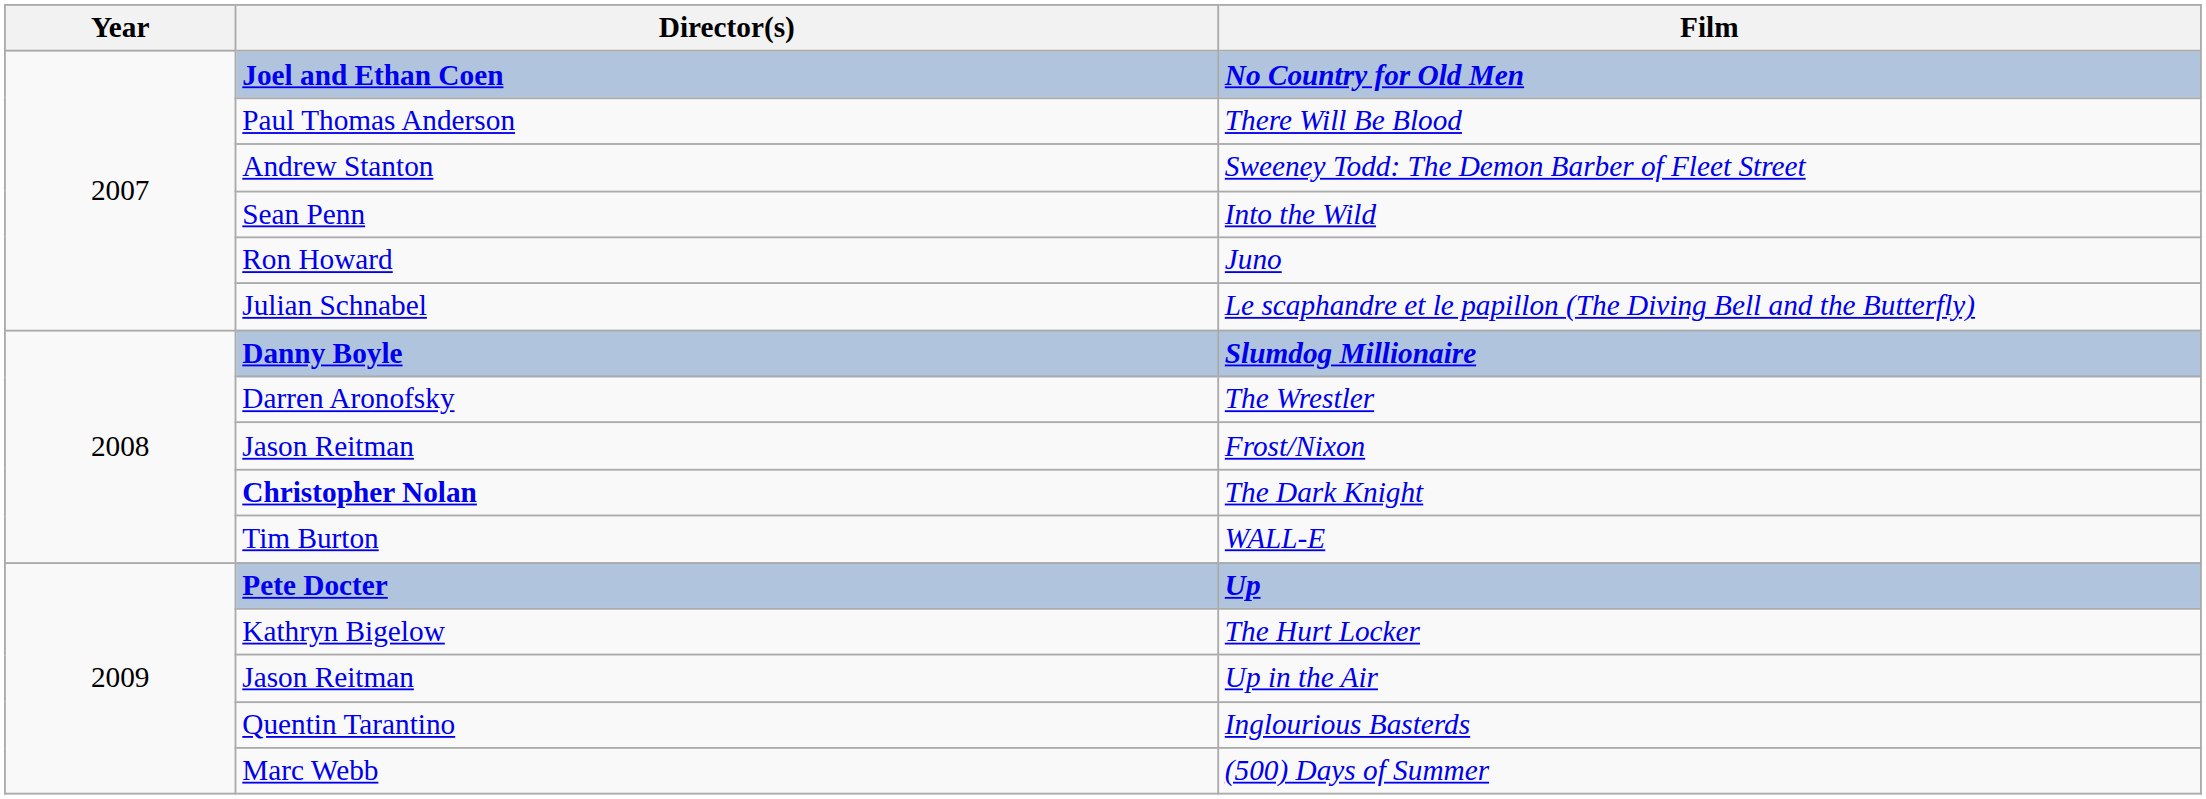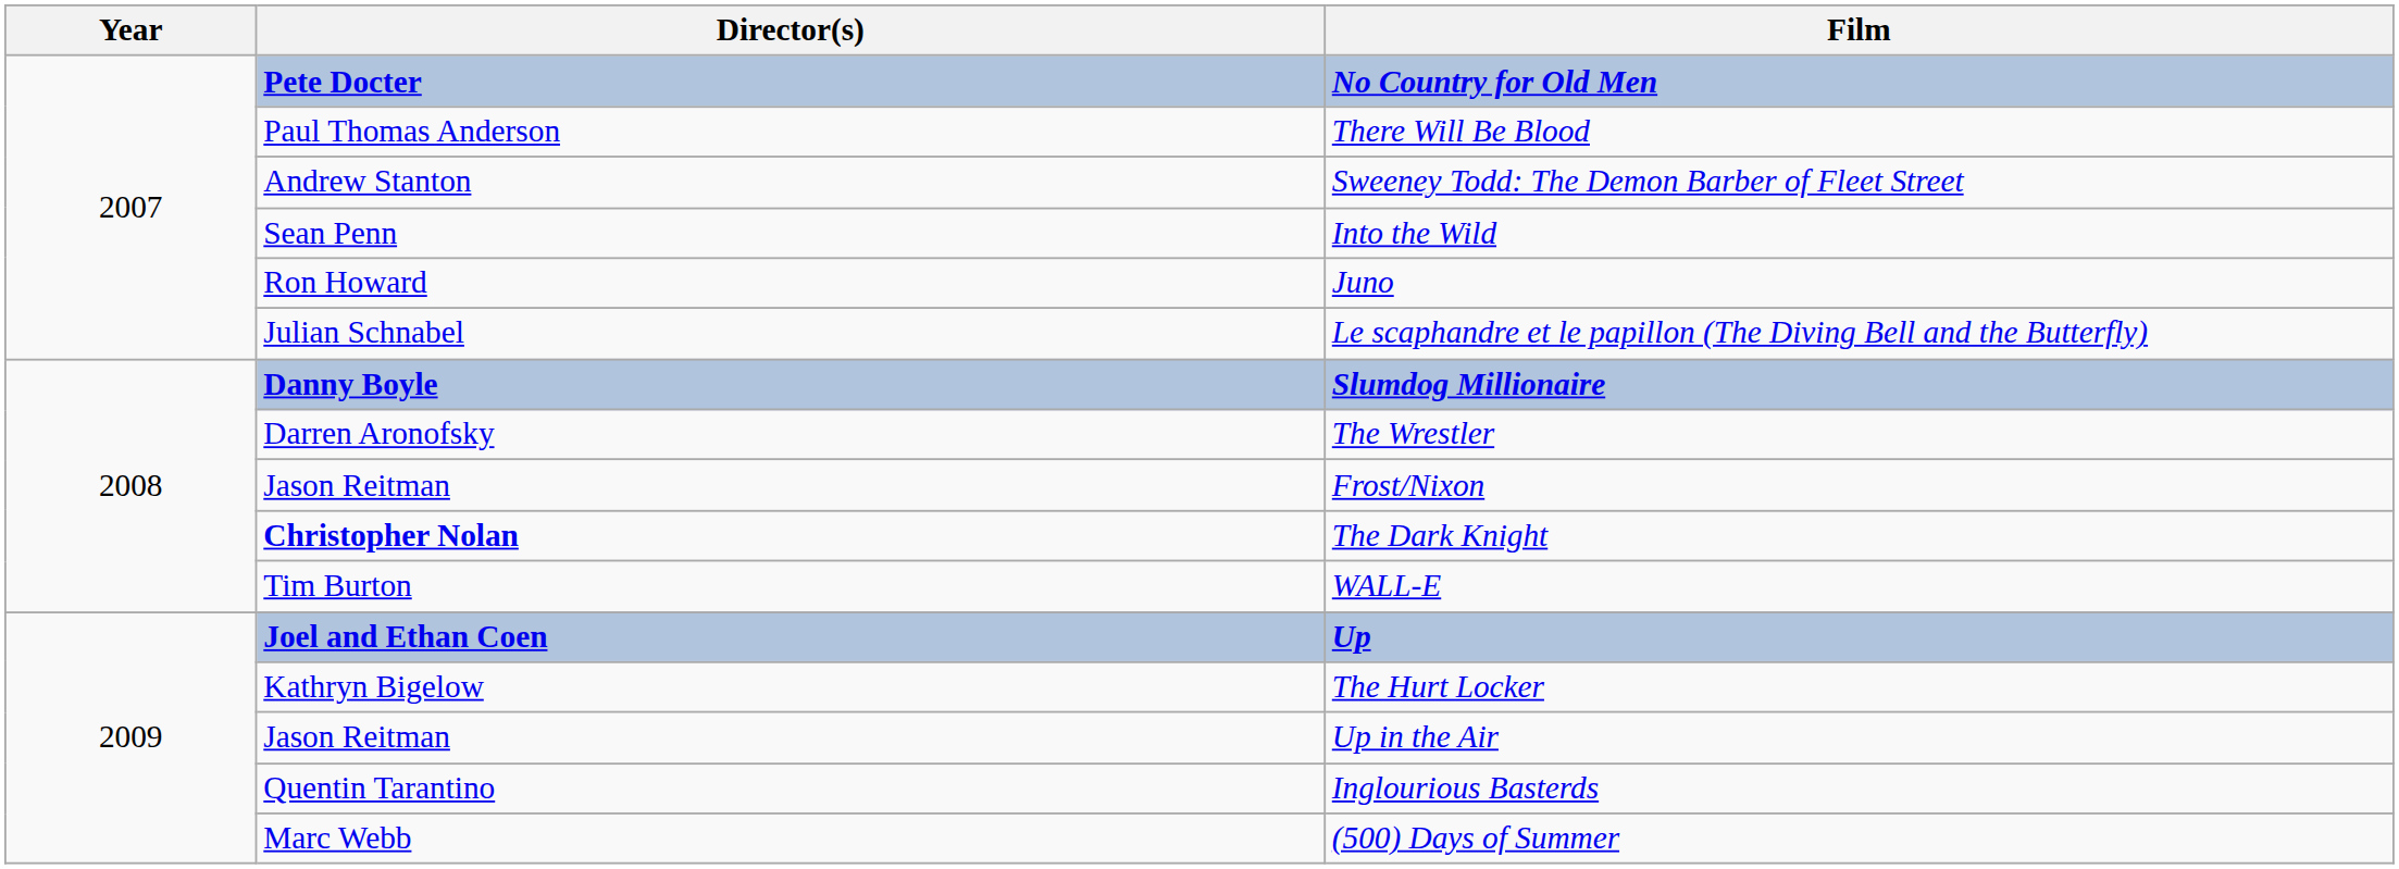No Country for Old Men | Director(s): Joel and Ethan Coen -> Pete Docter
Up | Director(s): Pete Docter -> Joel and Ethan Coen
